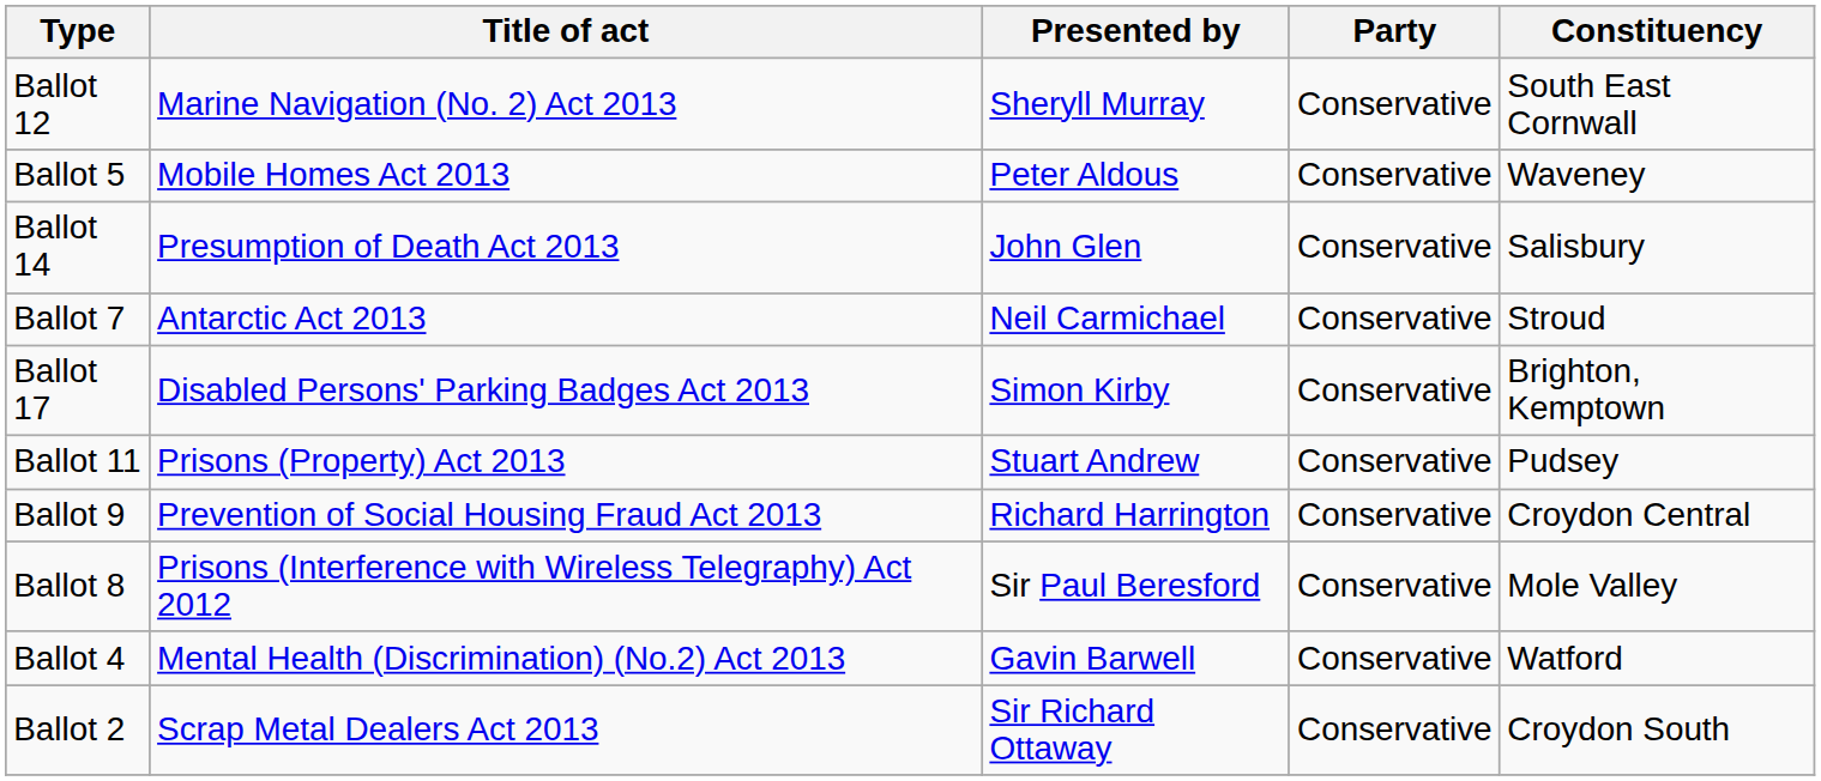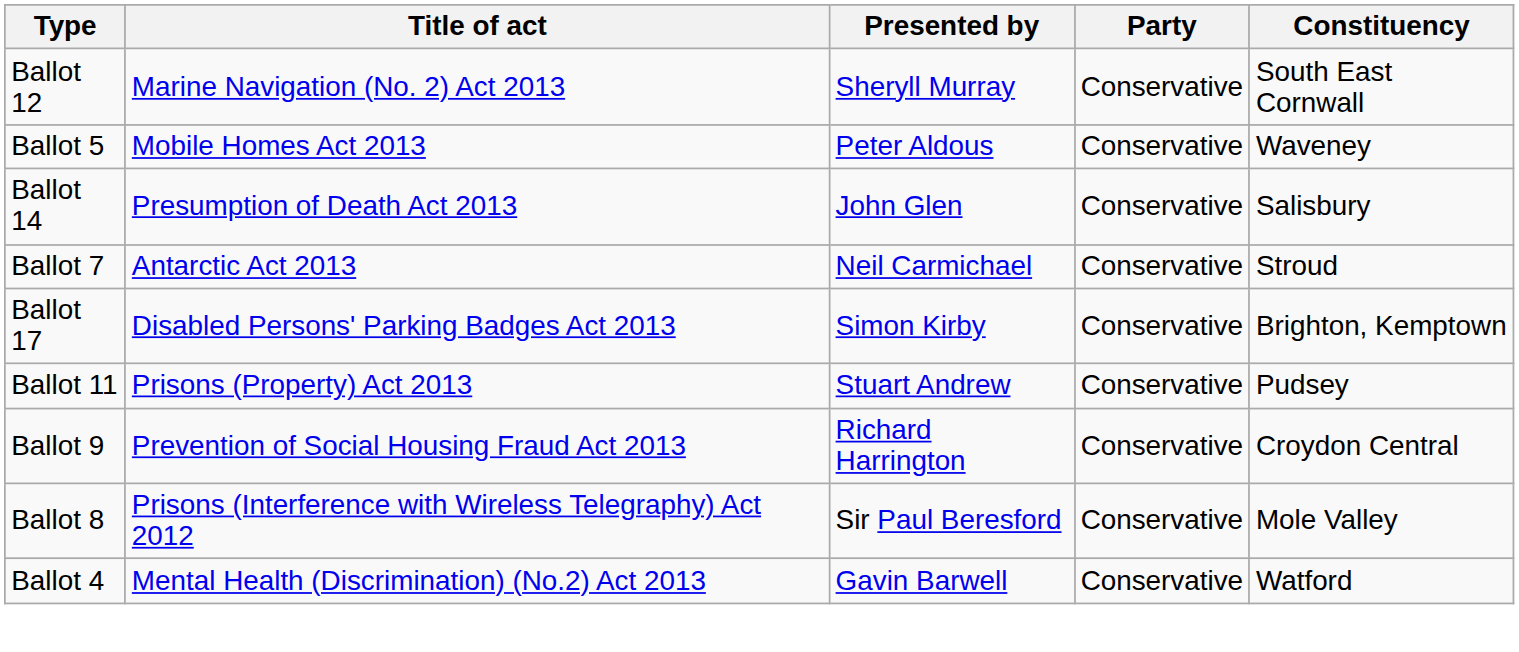- row: Ballot 2 | Scrap Metal Dealers Act 2013 | Sir Richard Ottaway | Conservative | Croydon South
